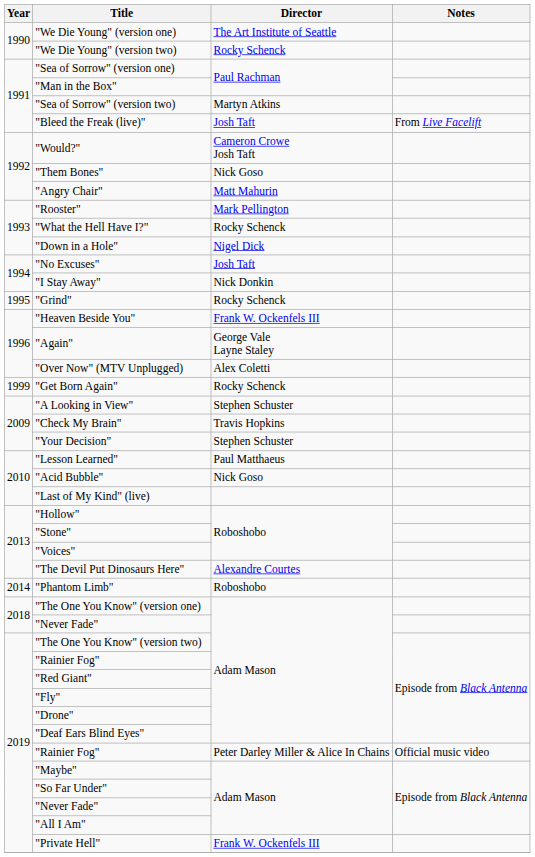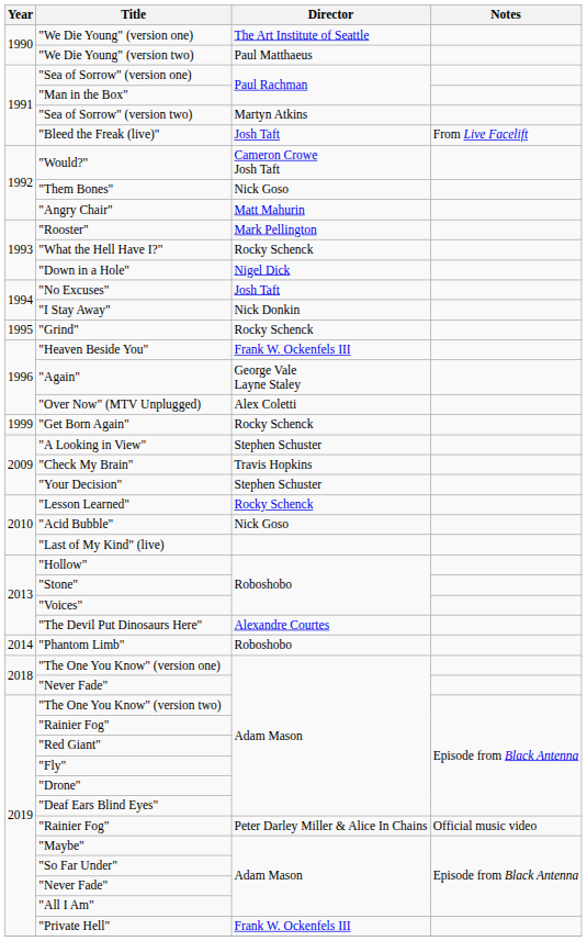"We Die Young" (version two) | Director: Rocky Schenck -> Paul Matthaeus
"Lesson Learned" | Director: Paul Matthaeus -> Rocky Schenck
